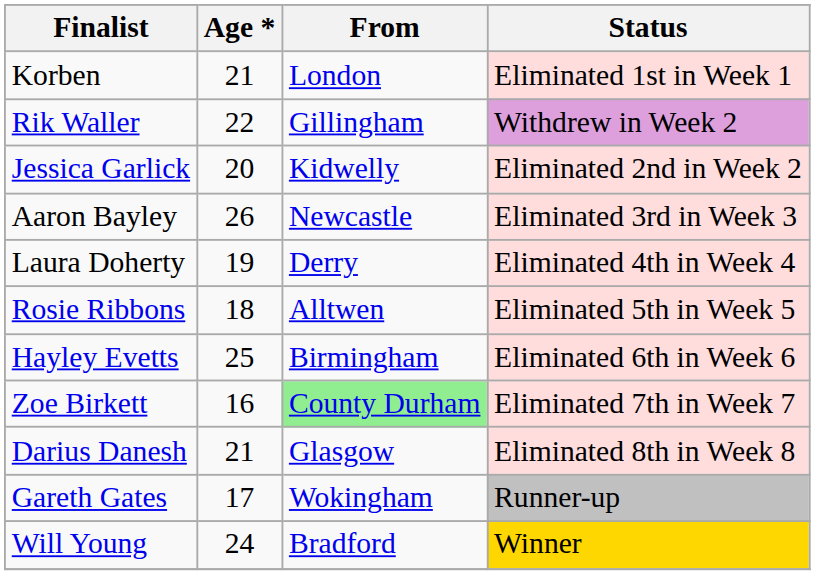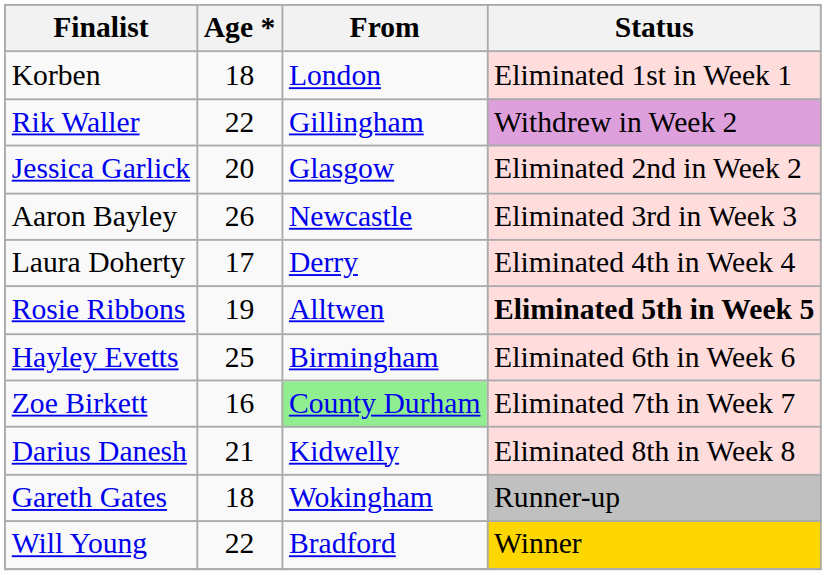Korben | Age *: 21 -> 18
Jessica Garlick | From: Kidwelly -> Glasgow
Laura Doherty | Age *: 19 -> 17
Rosie Ribbons | Age *: 18 -> 19
Rosie Ribbons | Status: normal -> bold
Darius Danesh | From: Glasgow -> Kidwelly
Gareth Gates | Age *: 17 -> 18
Will Young | Age *: 24 -> 22
